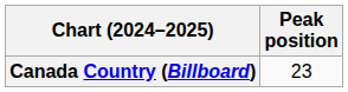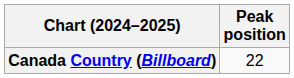Canada Country (Billboard) | Peak position: 23 -> 22
